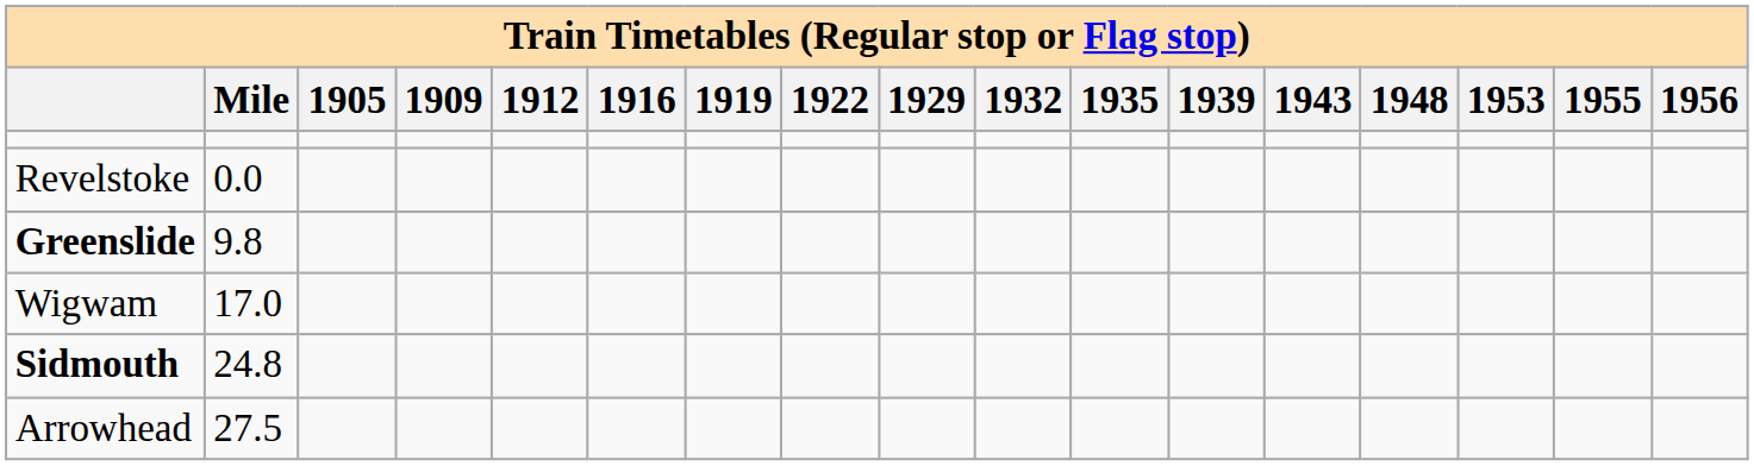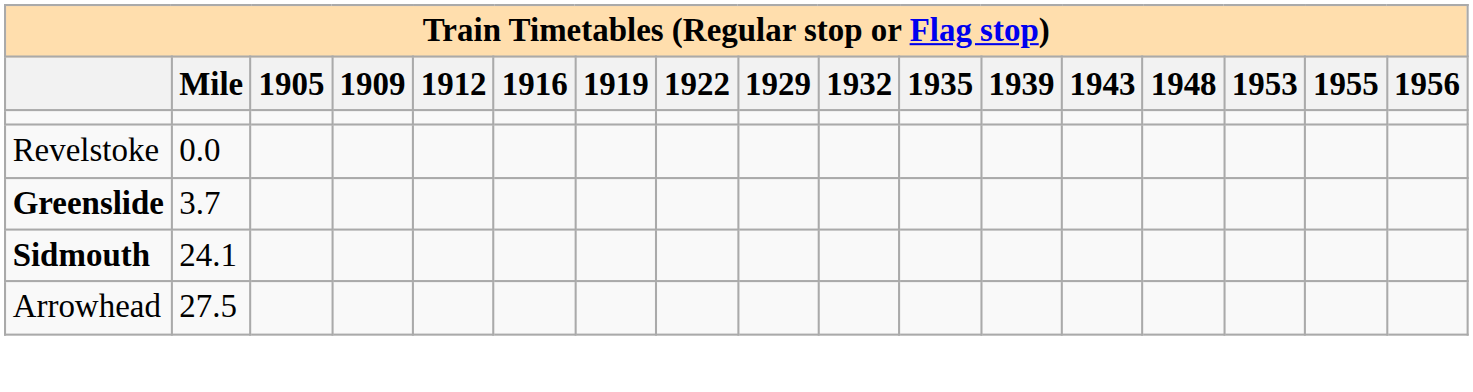Greenslide | Mile: 9.8 -> 3.7
- row: Wigwam | 17.0
Sidmouth | Mile: 24.8 -> 24.1
